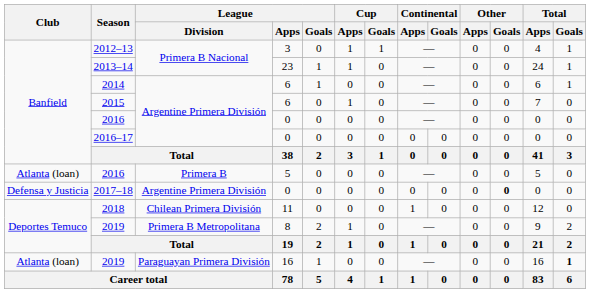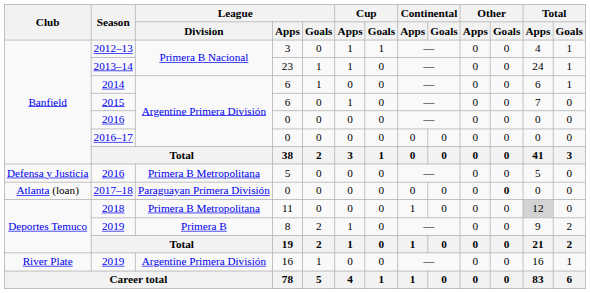2016 / 5 | Club: Atlanta (loan) -> Defensa y Justicia
2016 / 5 | League / Division: Primera B -> Primera B Metropolitana
2017–18 | Club: Defensa y Justicia -> Atlanta (loan)
2017–18 | League / Division: Argentine Primera División -> Paraguayan Primera División
2018 | League / Division: Chilean Primera División -> Primera B Metropolitana
2018 | Total / Apps: no background -> lightgrey background
2019 / 8 | League / Division: Primera B Metropolitana -> Primera B
2019 / 16 | Club: Atlanta (loan) -> River Plate
2019 / 16 | League / Division: Paraguayan Primera División -> Argentine Primera División
2019 / 16 | Total / Goals: bold -> normal
